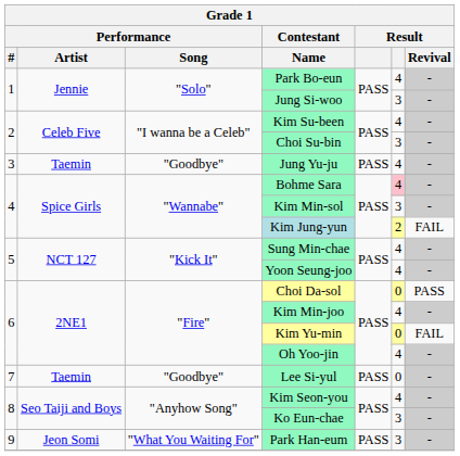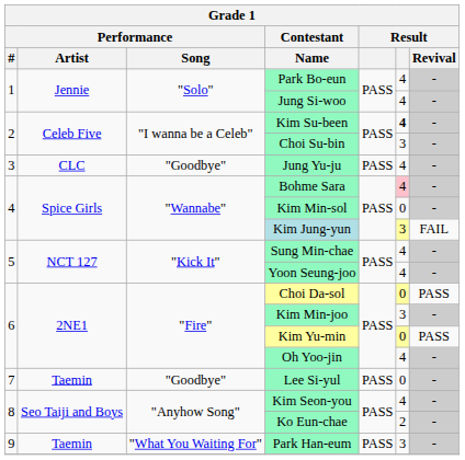Jung Si-woo | column 6: 3 -> 4
Kim Su-been | column 6: normal -> bold
Jung Yu-ju | Performance / Artist: Taemin -> CLC
Kim Min-sol | column 6: 3 -> 0
Kim Jung-yun | column 6: 2 -> 3
Kim Min-joo | column 6: 4 -> 3
Kim Yu-min | Result / Revival: FAIL -> PASS
Ko Eun-chae | column 6: 3 -> 2
Park Han-eum | Performance / Artist: Jeon Somi -> Taemin
